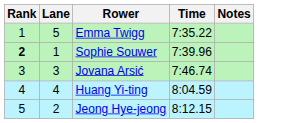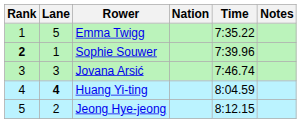+ column: Nation
Huang Yi-ting | Lane: normal -> bold
